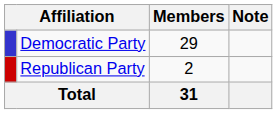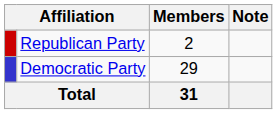rows swapped: Democratic Party <-> Republican Party
